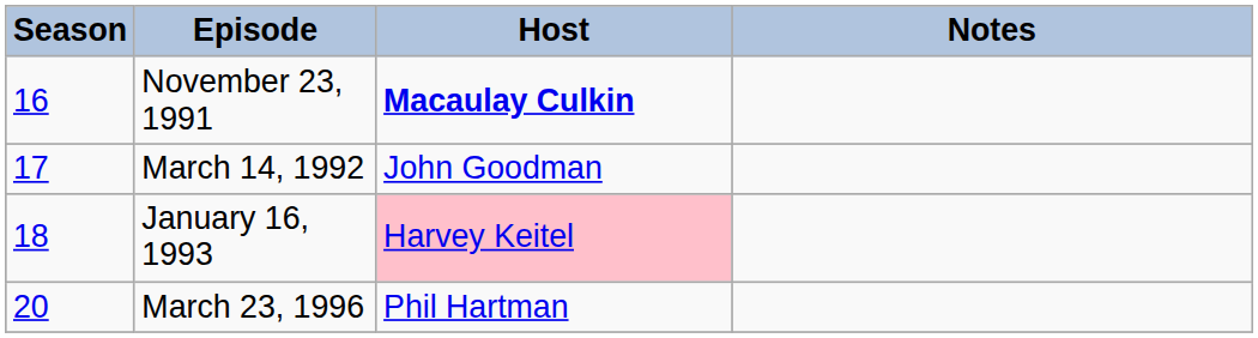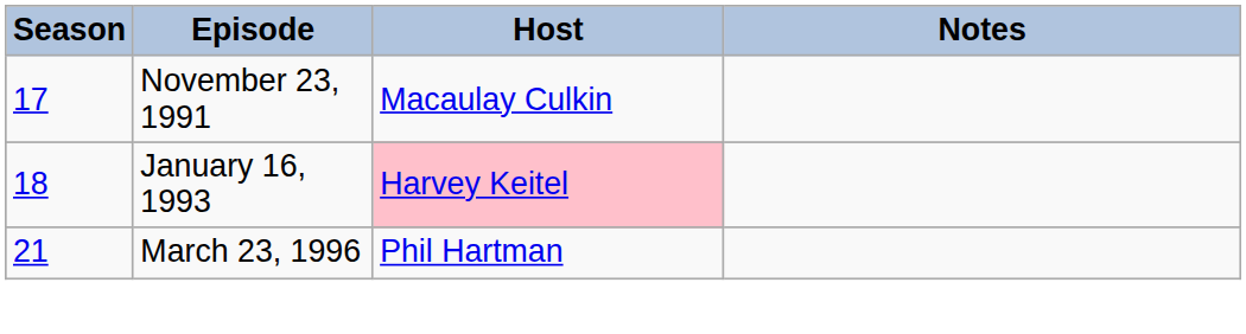November 23, 1991 | Season: 16 -> 17
November 23, 1991 | Host: bold -> normal
- row: 17 | March 14, 1992 | John Goodman
March 23, 1996 | Season: 20 -> 21
